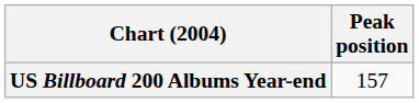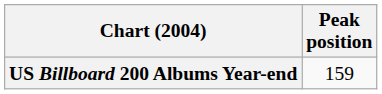US Billboard 200 Albums Year-end | Peak position: 157 -> 159
